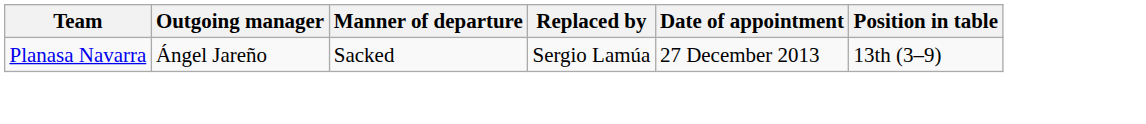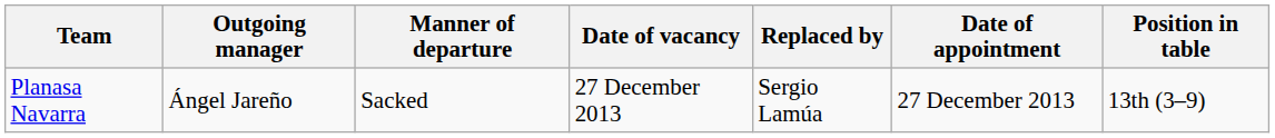+ column: Date of vacancy | 27 December 2013
